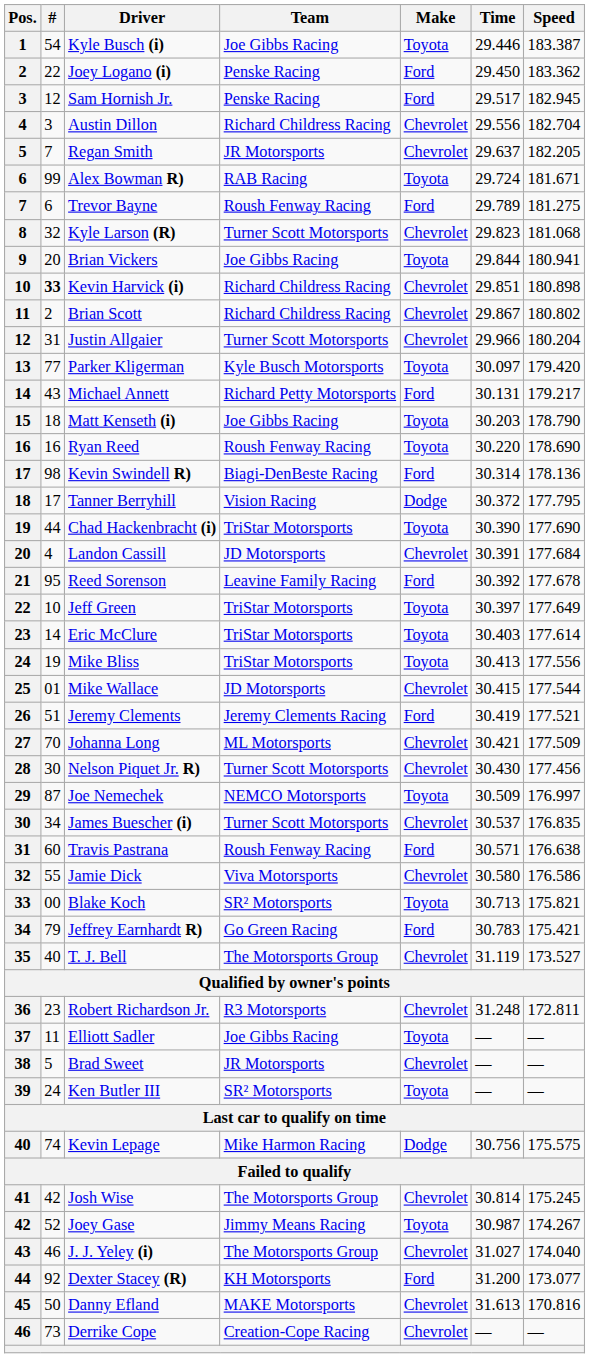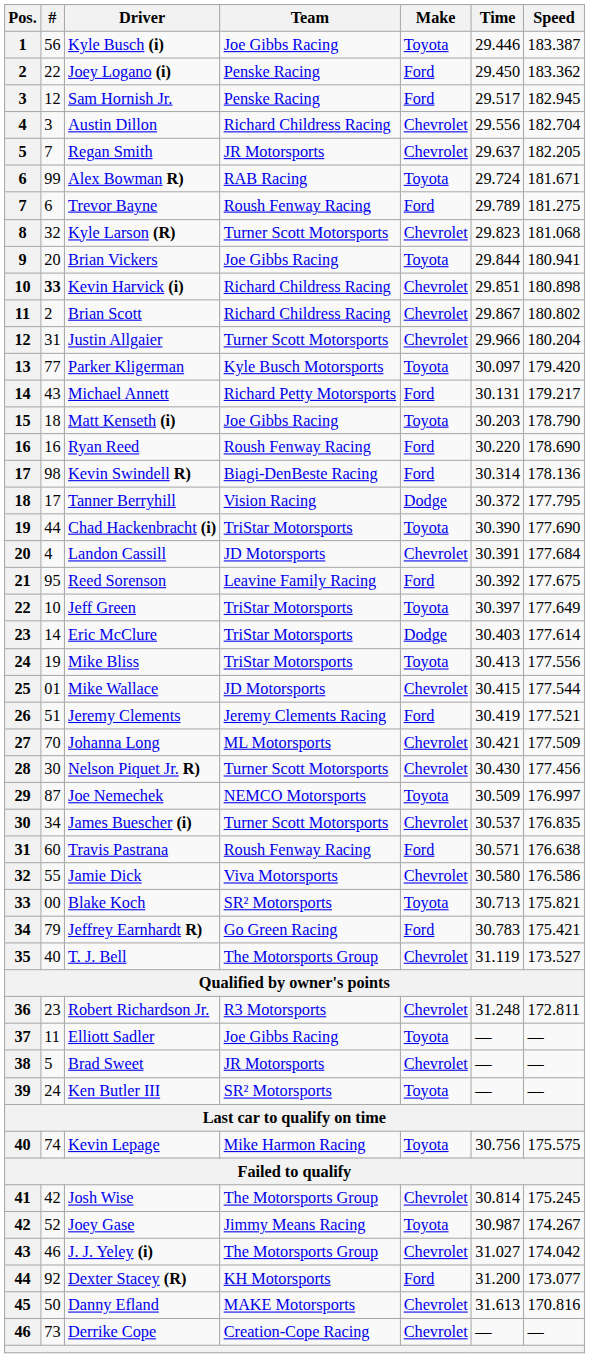Kyle Busch (i) | #: 54 -> 56
Ryan Reed | Make: Toyota -> Ford
Reed Sorenson | Speed: 177.678 -> 177.675
Eric McClure | Make: Toyota -> Dodge
Kevin Lepage | Make: Dodge -> Toyota
J. J. Yeley (i) | Speed: 174.040 -> 174.042
